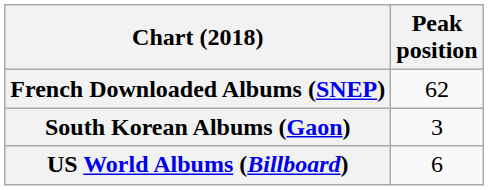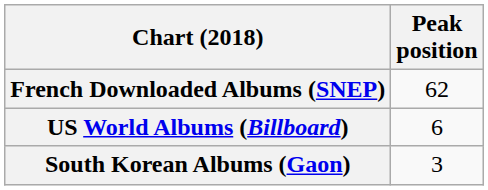rows swapped: South Korean Albums (Gaon) <-> US World Albums (Billboard)
